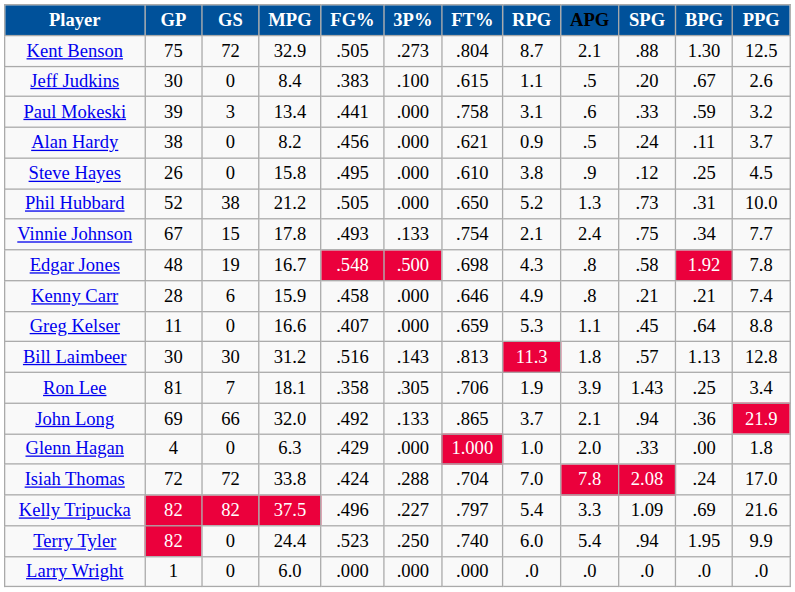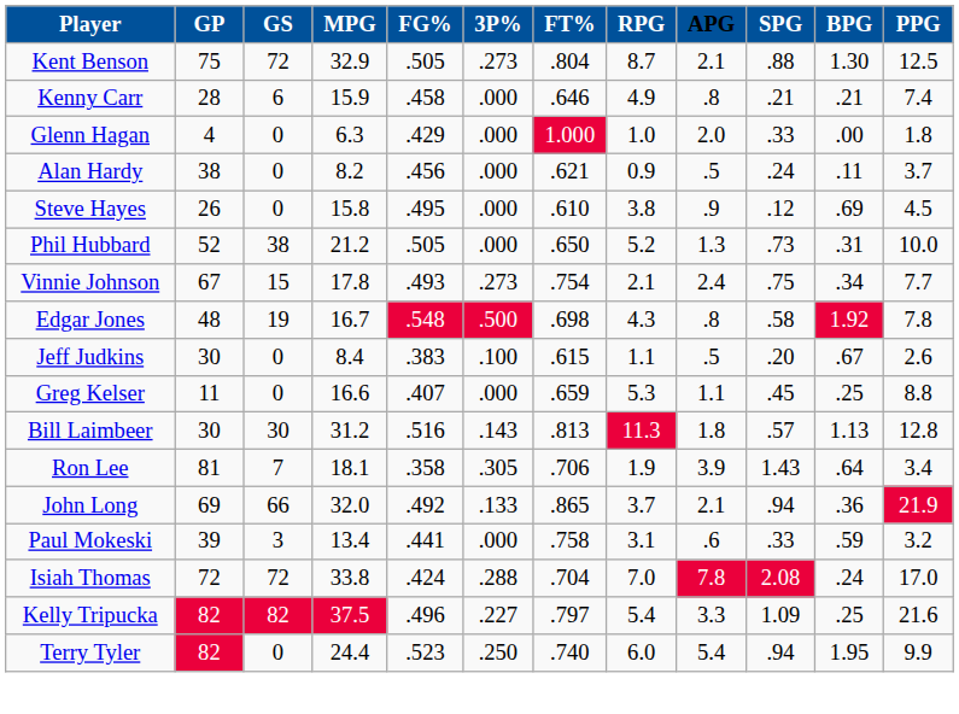rows swapped: Kenny Carr <-> Jeff Judkins
rows swapped: Glenn Hagan <-> Paul Mokeski
Steve Hayes | BPG: .25 -> .69
Vinnie Johnson | 3P%: .133 -> .273
Greg Kelser | BPG: .64 -> .25
Ron Lee | BPG: .25 -> .64
Kelly Tripucka | BPG: .69 -> .25
- row: Larry Wright | 1 | 0 | 6.0 | .000 | .000 | .000 | .0 | .0 | .0 | .0 | .0
